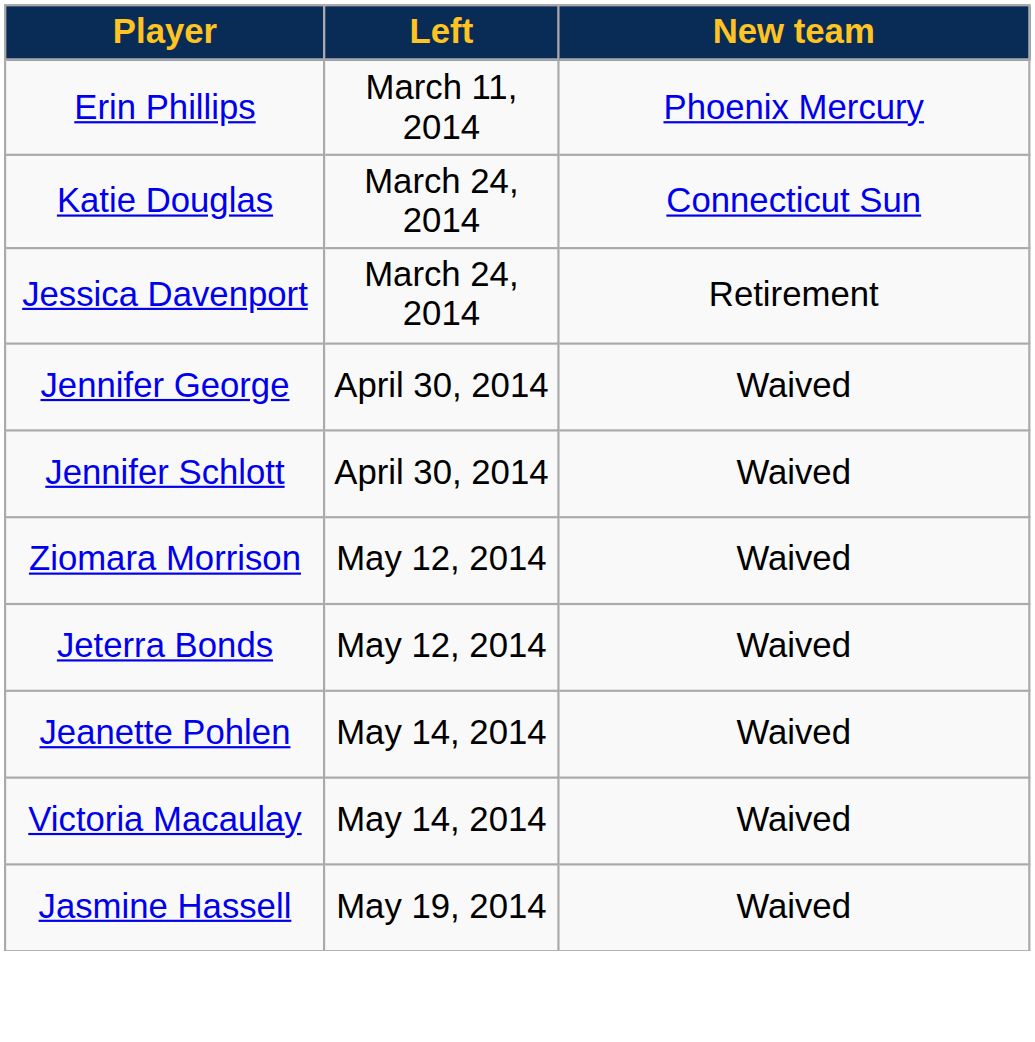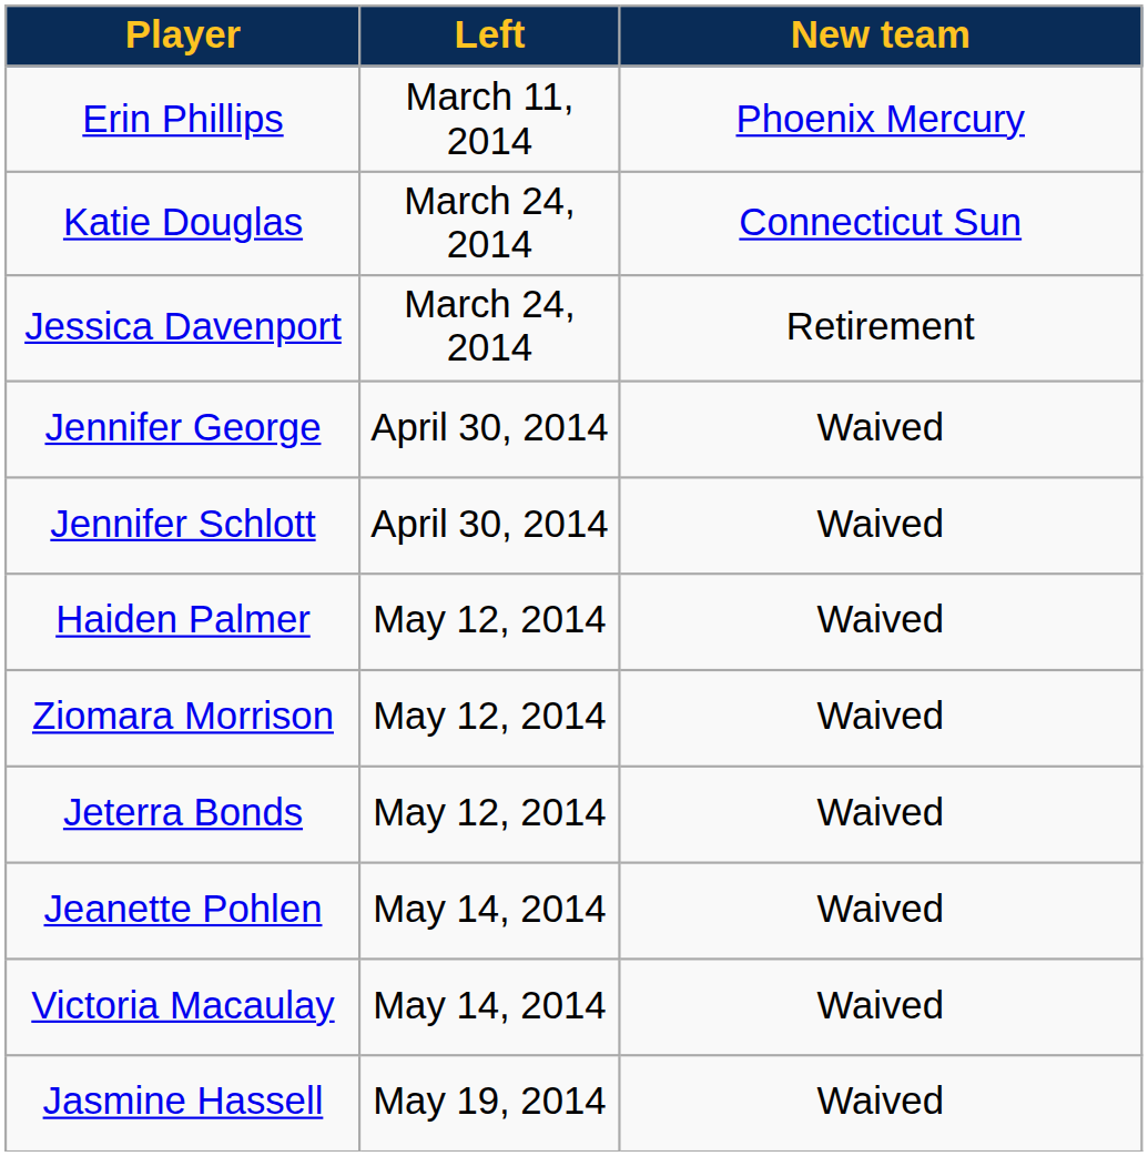+ row: Haiden Palmer | May 12, 2014 | Waived
